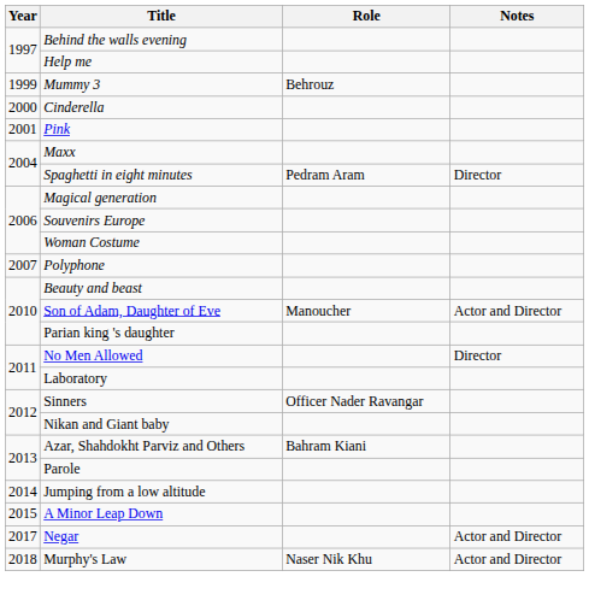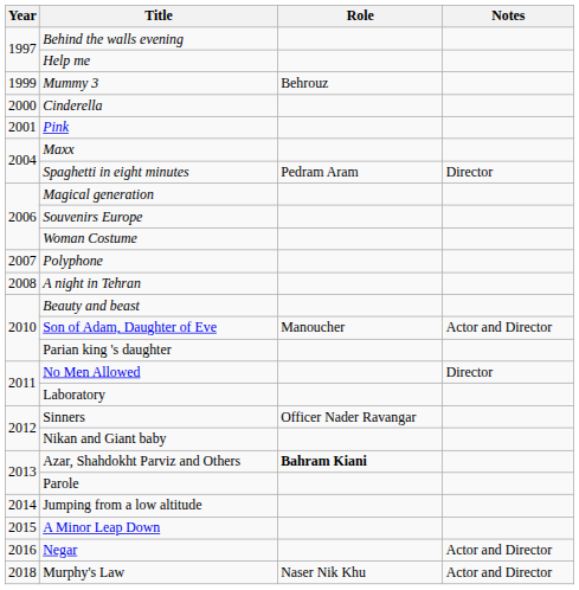+ row: 2008 | A night in Tehran
Azar, Shahdokht Parviz and Others | Role: normal -> bold
Negar | Year: 2017 -> 2016
